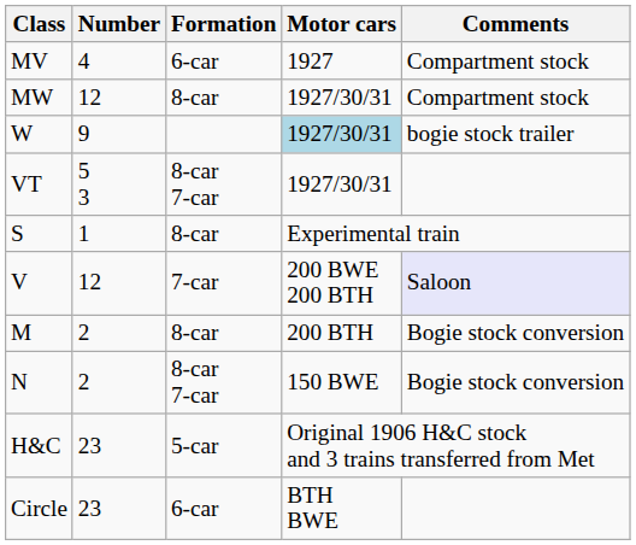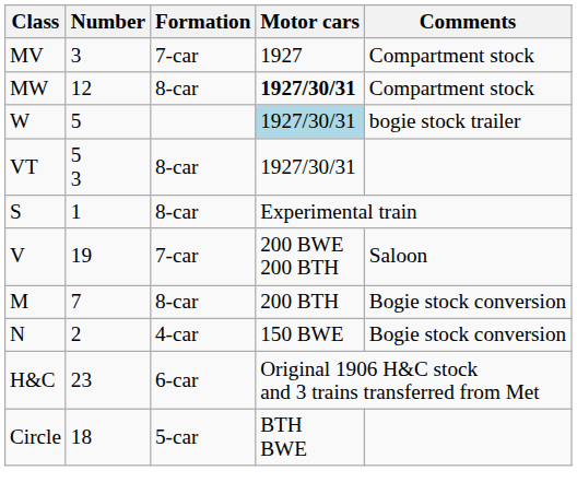MV | Number: 4 -> 3
MV | Formation: 6-car -> 7-car
MW | Motor cars: normal -> bold
W | Number: 9 -> 5
VT | Formation: 8-car 7-car -> 8-car
V | Number: 12 -> 19
V | Comments: lavender background -> no background
M | Number: 2 -> 7
N | Formation: 8-car 7-car -> 4-car
H&C | Formation: 5-car -> 6-car
Circle | Number: 23 -> 18
Circle | Formation: 6-car -> 5-car
